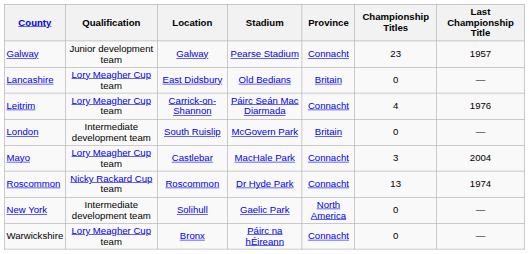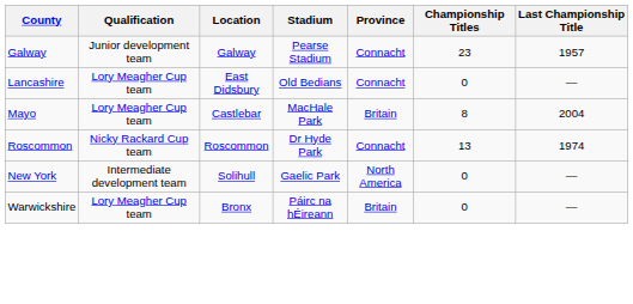Lancashire | Province: Britain -> Connacht
- row: Leitrim | Lory Meagher Cup team | Carrick-on-Shannon | Páirc Seán Mac Diarmada | Connacht | 4 | 1976
- row: London | Intermediate development team | South Ruislip | McGovern Park | Britain | 0 | —
Mayo | Province: Connacht -> Britain
Mayo | Championship Titles: 3 -> 8
Warwickshire | Province: Connacht -> Britain
